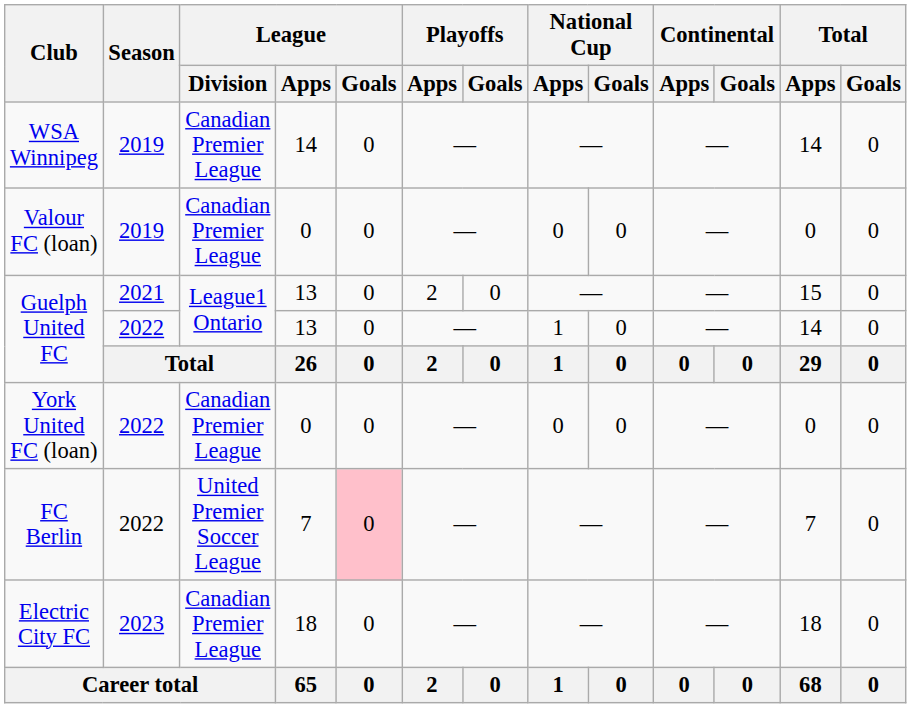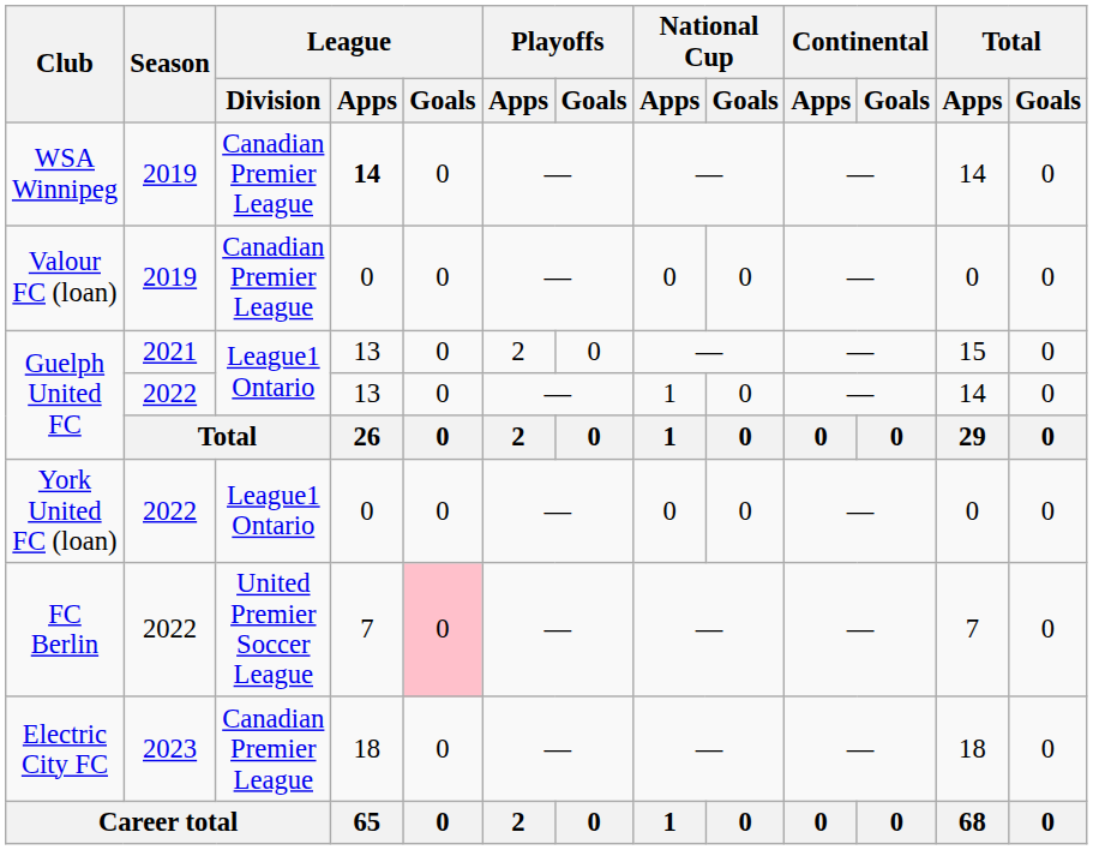WSA Winnipeg | League / Apps: normal -> bold
York United FC (loan) | League / Division: Canadian Premier League -> League1 Ontario
